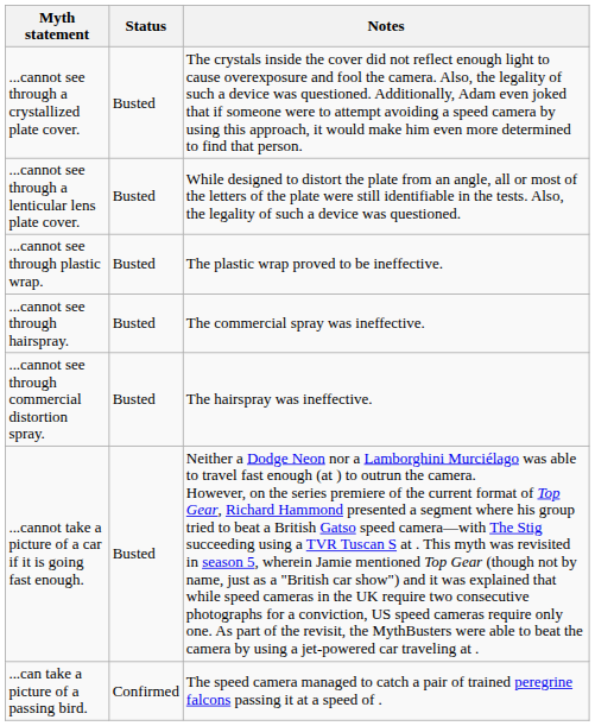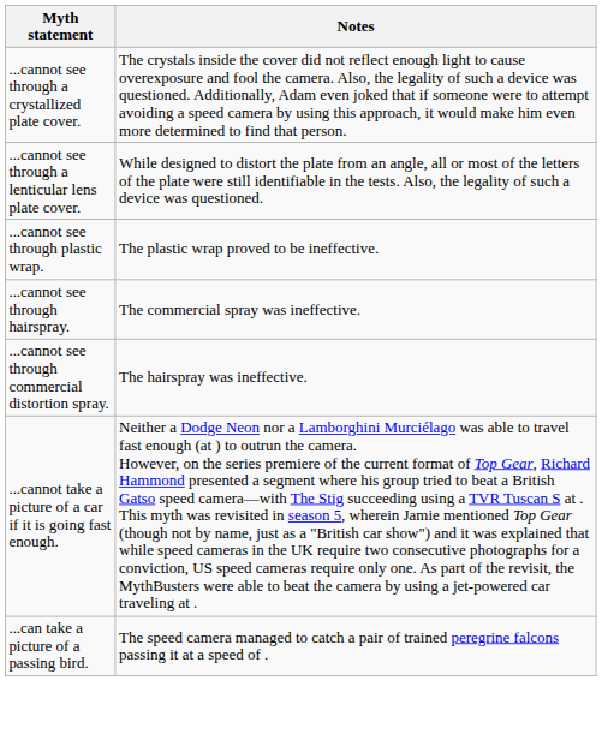- column: Status | Busted | Busted | Busted | Busted | Busted | Busted | Confirmed
